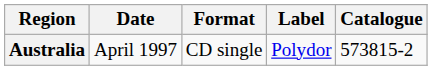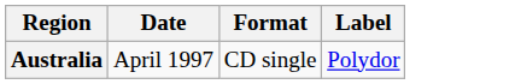- column: Catalogue | 573815-2
